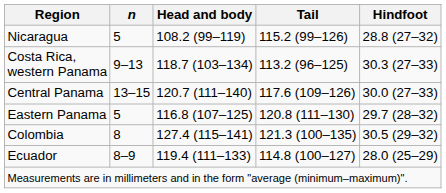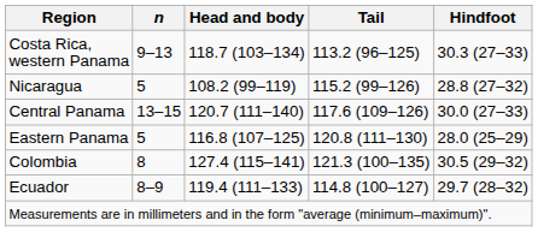rows swapped: Nicaragua <-> Costa Rica, western Panama
Eastern Panama | Hindfoot: 29.7 (28–32) -> 28.0 (25–29)
Ecuador | Hindfoot: 28.0 (25–29) -> 29.7 (28–32)
